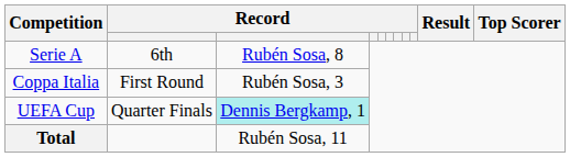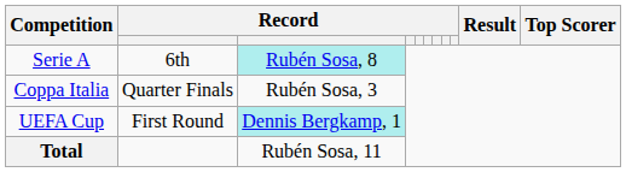Serie A | column 3: no background -> paleturquoise background
Coppa Italia | column 2: First Round -> Quarter Finals
UEFA Cup | column 2: Quarter Finals -> First Round
